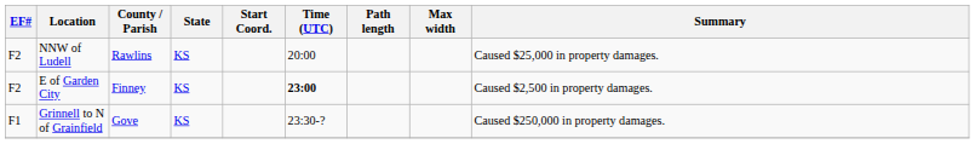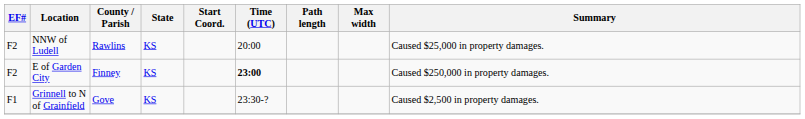E of Garden City | Summary: Caused $2,500 in property damages. -> Caused $250,000 in property damages.
Grinnell to N of Grainfield | Summary: Caused $250,000 in property damages. -> Caused $2,500 in property damages.
